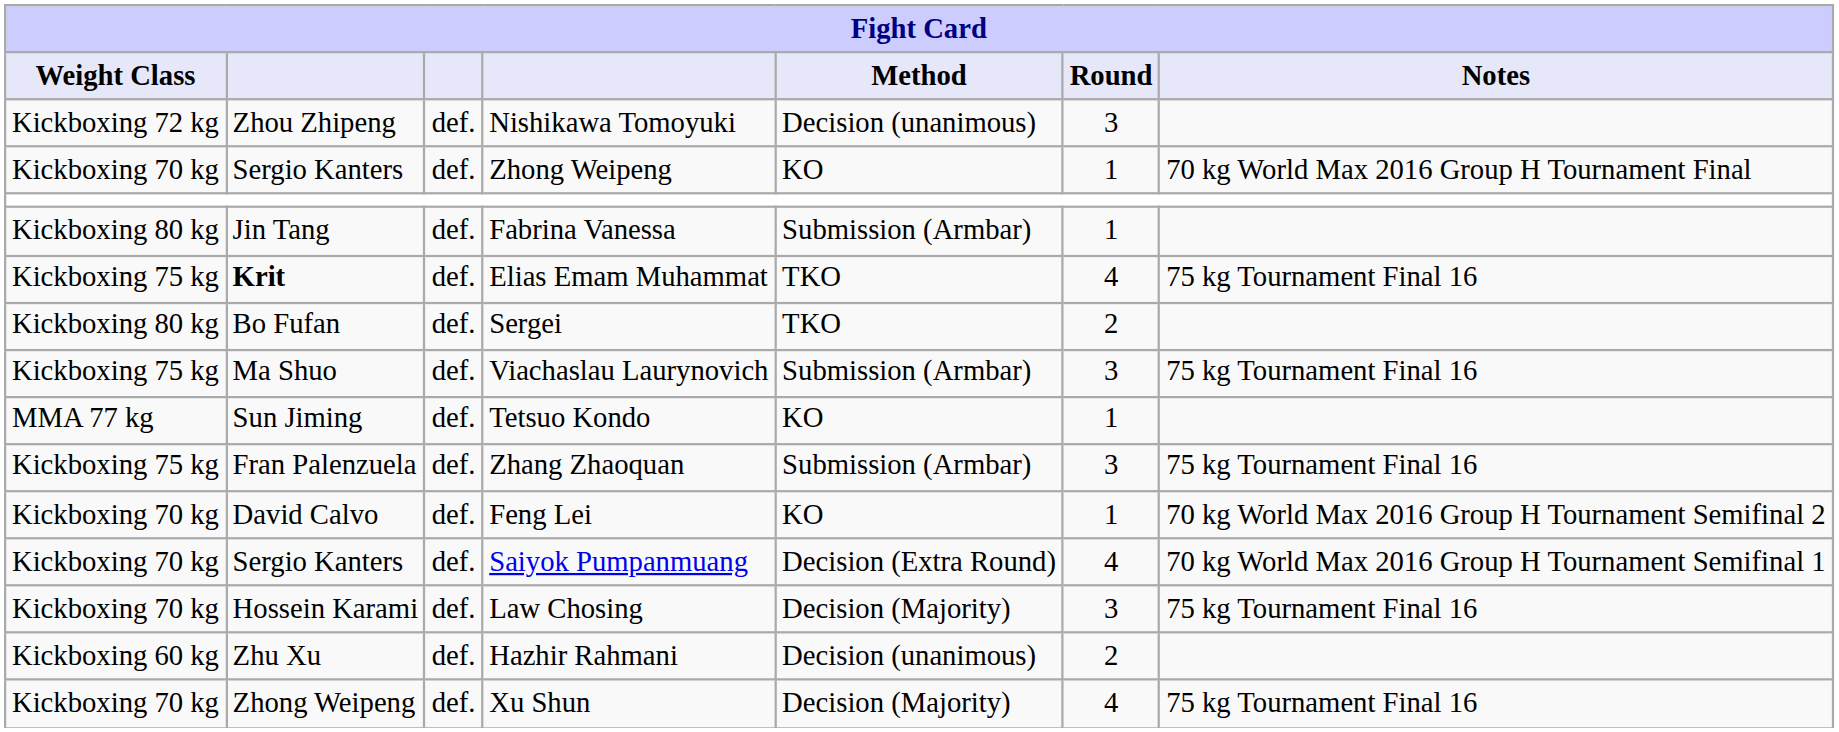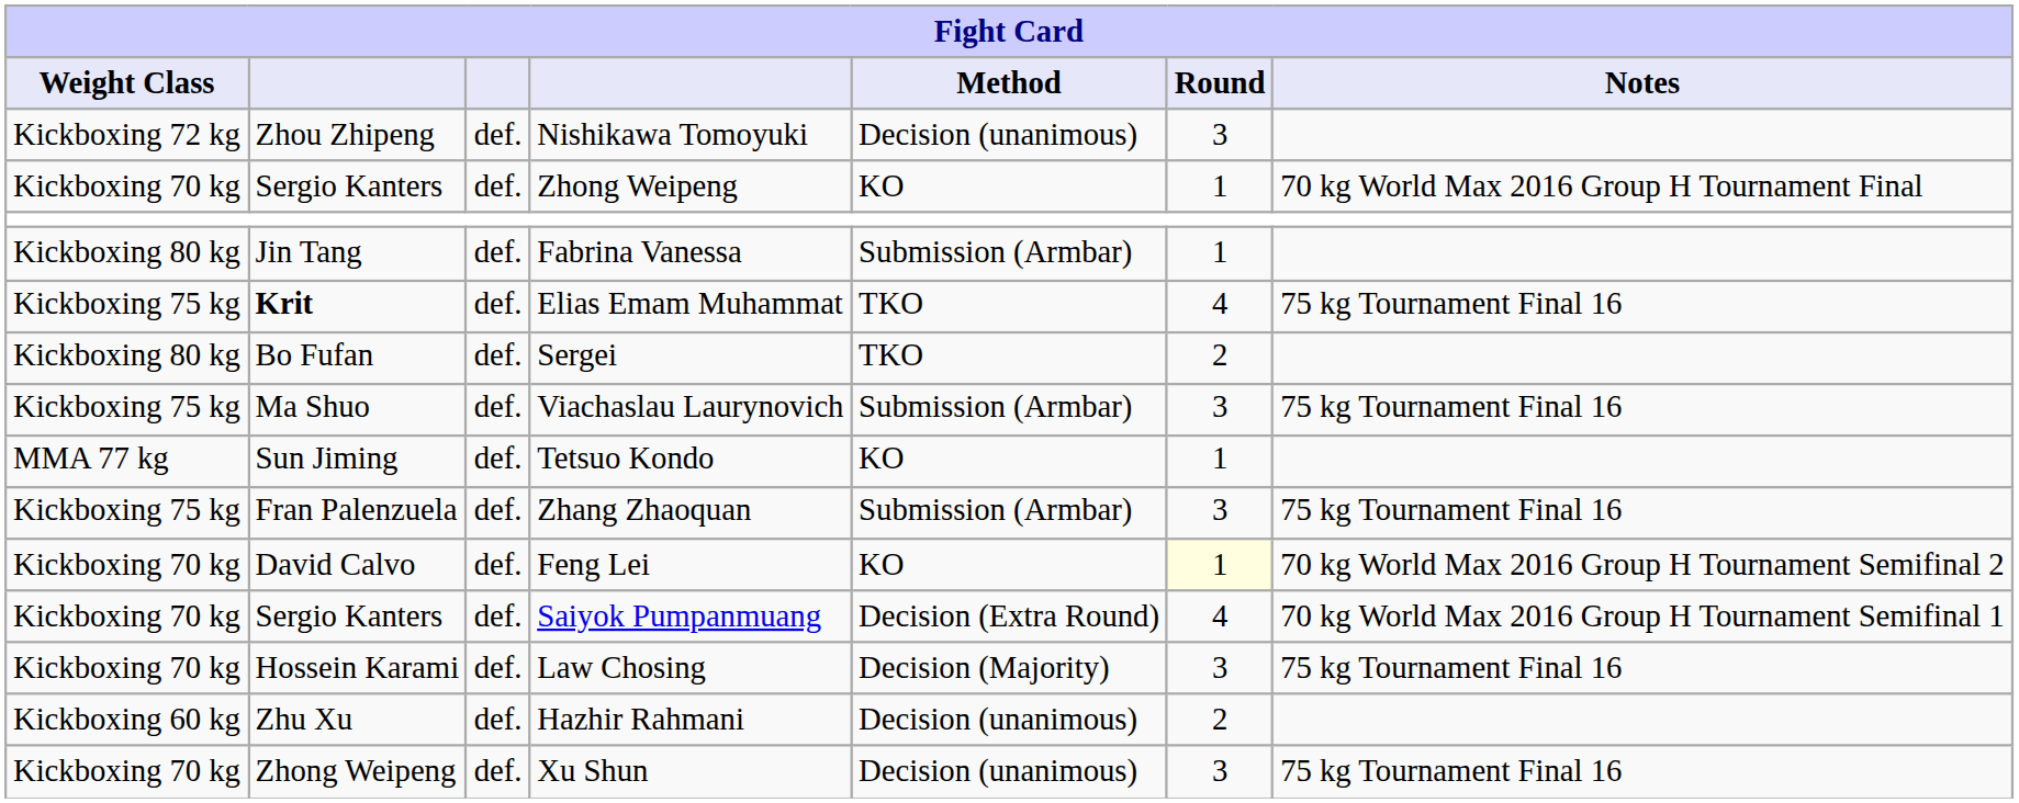Feng Lei | Fight Card / Round: no background -> lightyellow background
Xu Shun | Fight Card / Method: Decision (Majority) -> Decision (unanimous)
Xu Shun | Fight Card / Round: 4 -> 3
